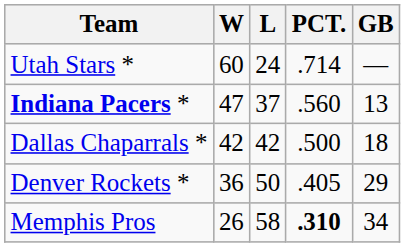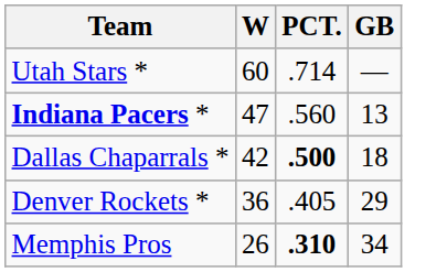- column: L | 24 | 37 | 42 | 50 | 58
Dallas Chaparrals * | PCT.: normal -> bold
